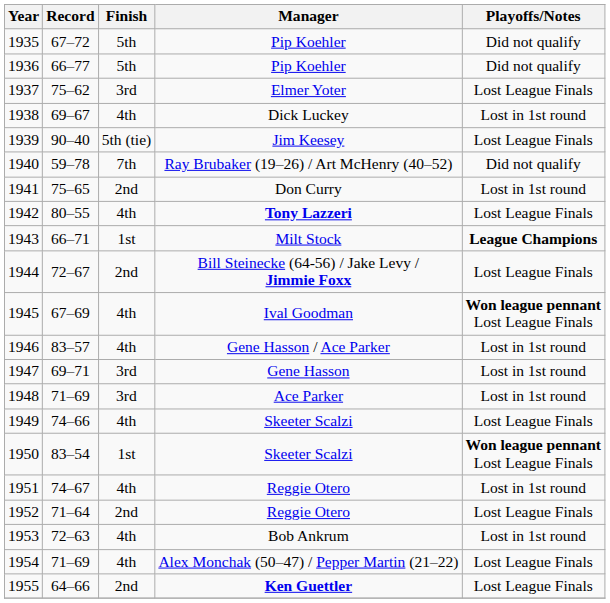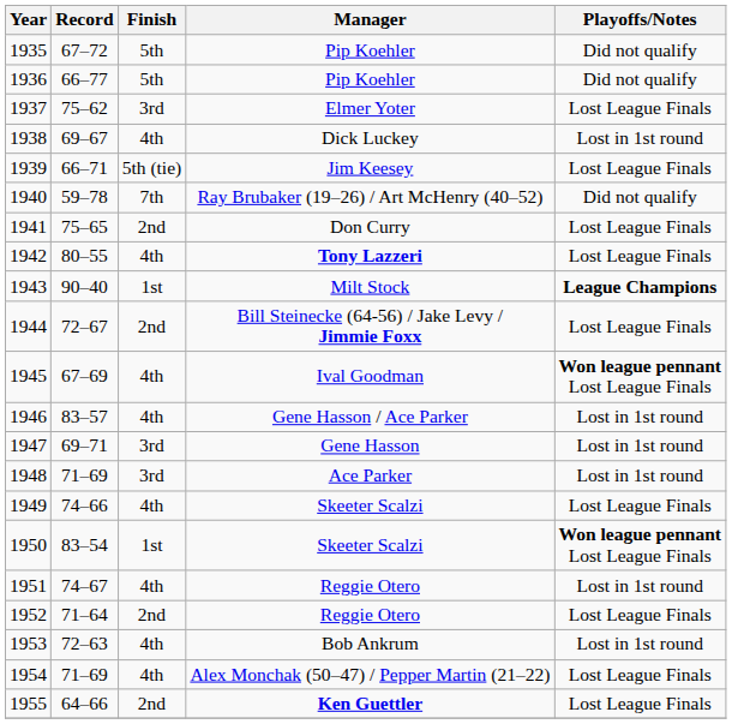1939 | Record: 90–40 -> 66–71
1941 | Playoffs/Notes: Lost in 1st round -> Lost League Finals
1943 | Record: 66–71 -> 90–40
